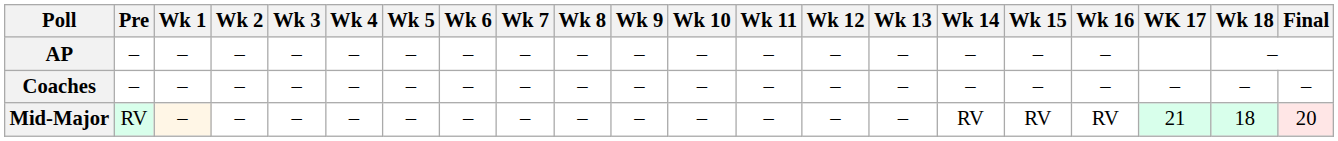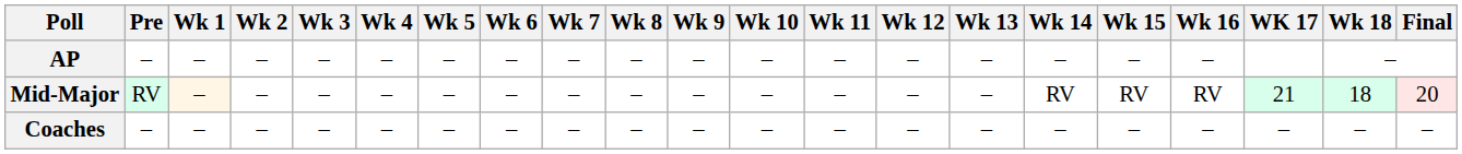rows swapped: Coaches <-> Mid-Major
